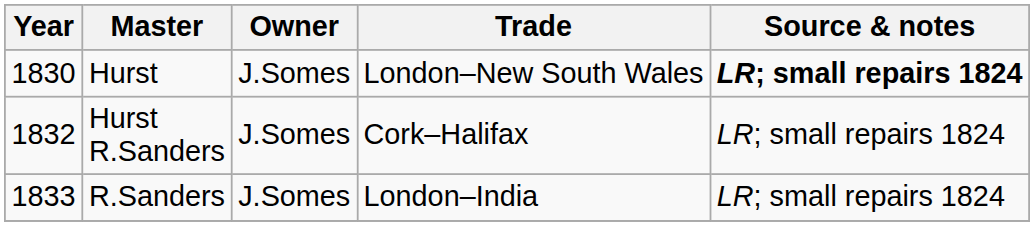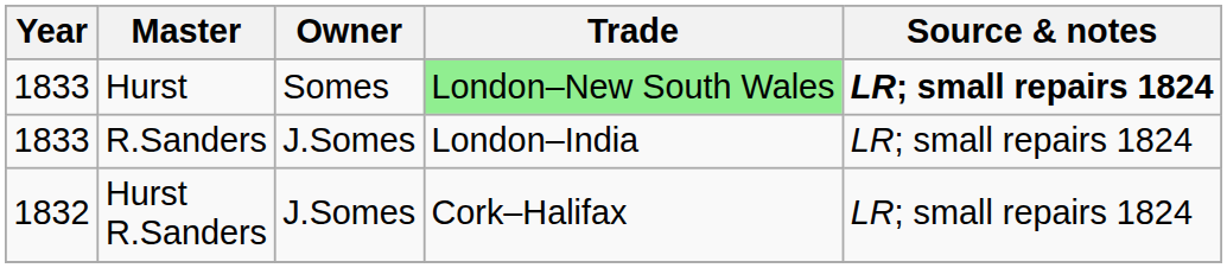Hurst | Year: 1830 -> 1833
Hurst | Owner: J.Somes -> Somes
Hurst | Trade: no background -> lightgreen background
rows swapped: Hurst R.Sanders <-> R.Sanders
